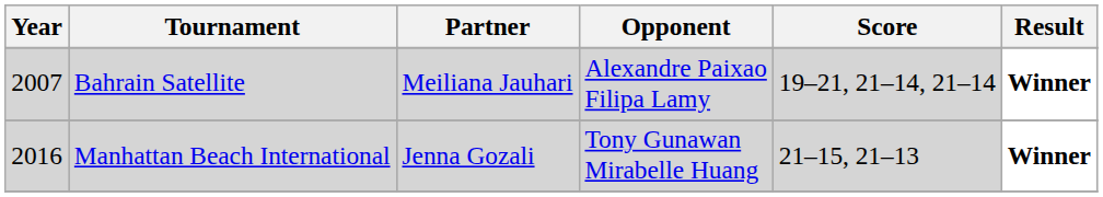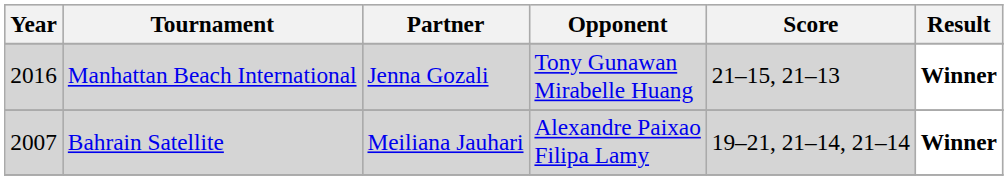rows swapped: Manhattan Beach International <-> Bahrain Satellite
